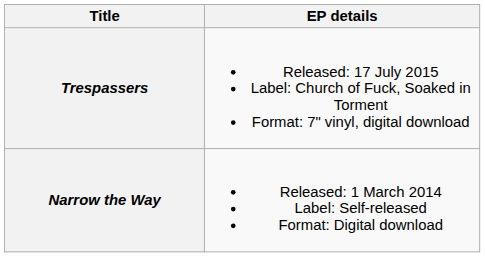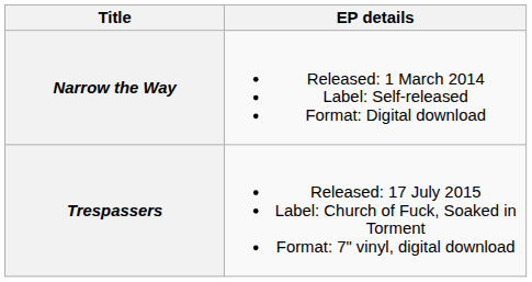rows swapped: Narrow the Way <-> Trespassers
